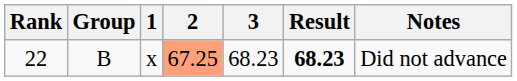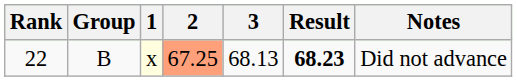22 | 1: no background -> lightyellow background
22 | 3: 68.23 -> 68.13
